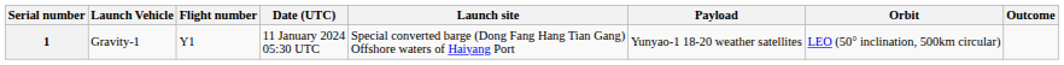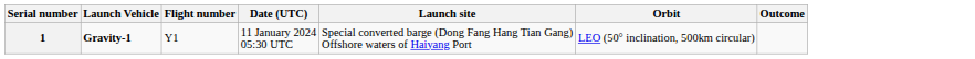- column: Payload | Yunyao-1 18-20 weather satellites
1 | Launch Vehicle: normal -> bold
